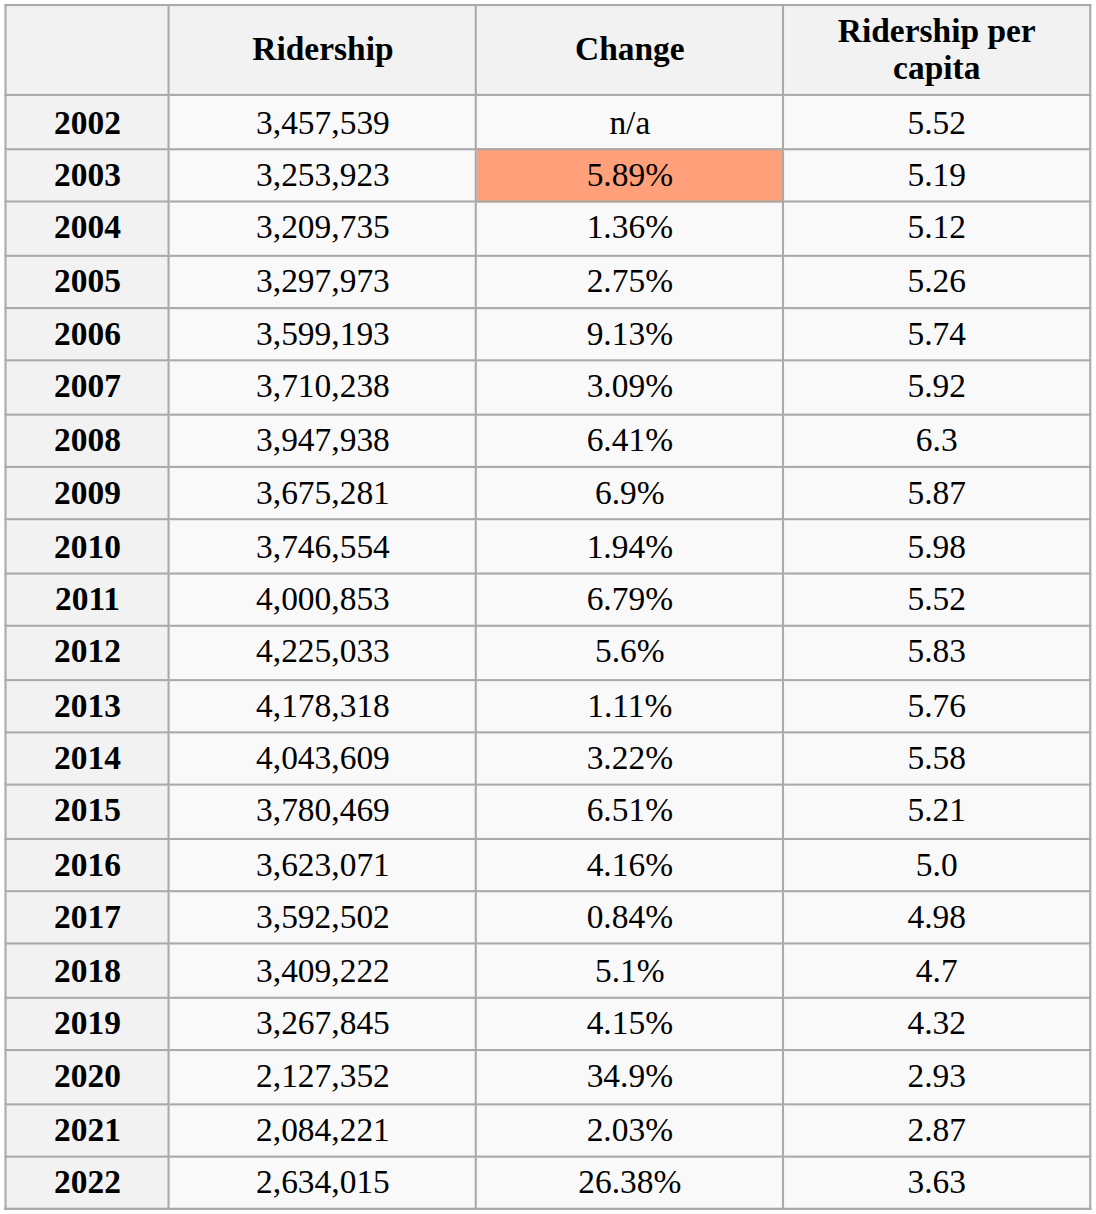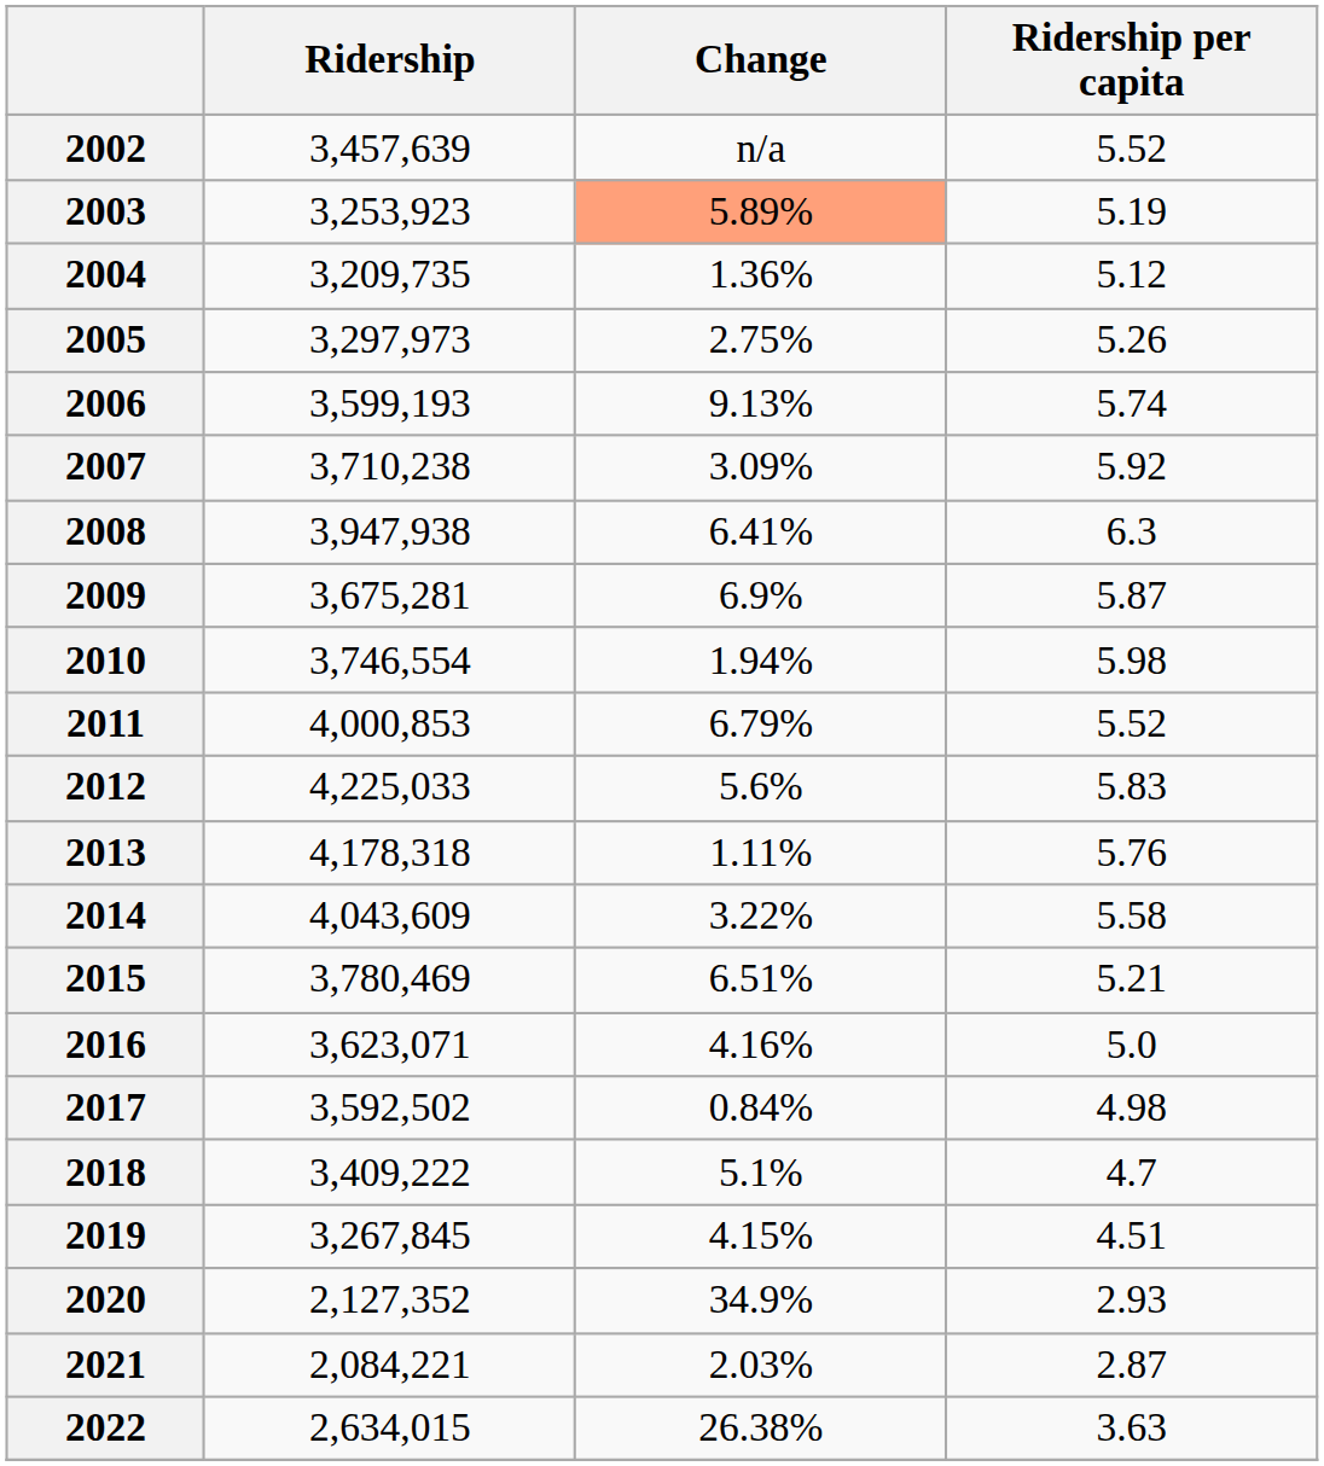2002 | Ridership: 3,457,539 -> 3,457,639
2019 | Ridership per capita: 4.32 -> 4.51
